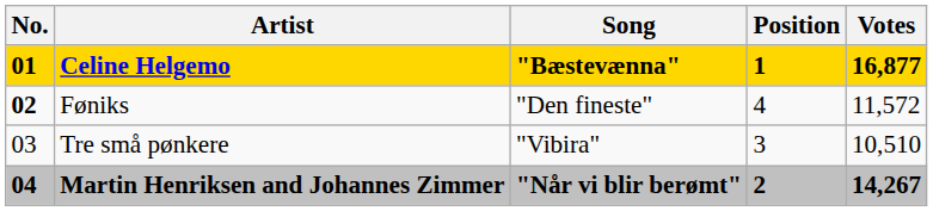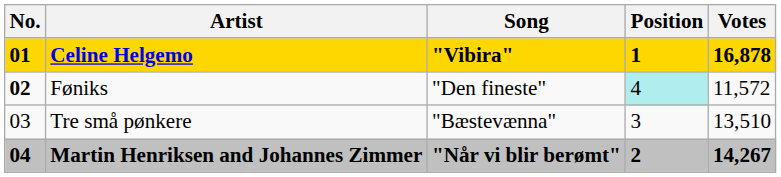Celine Helgemo | Song: "Bæstevænna" -> "Vibira"
Celine Helgemo | Votes: 16,877 -> 16,878
Føniks | Position: no background -> paleturquoise background
Tre små pønkere | Song: "Vibira" -> "Bæstevænna"
Tre små pønkere | Votes: 10,510 -> 13,510
